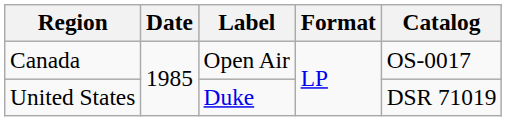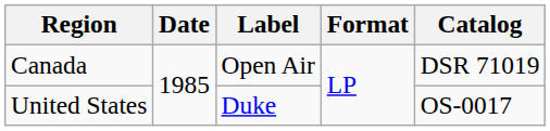Canada | Catalog: OS-0017 -> DSR 71019
United States | Catalog: DSR 71019 -> OS-0017
